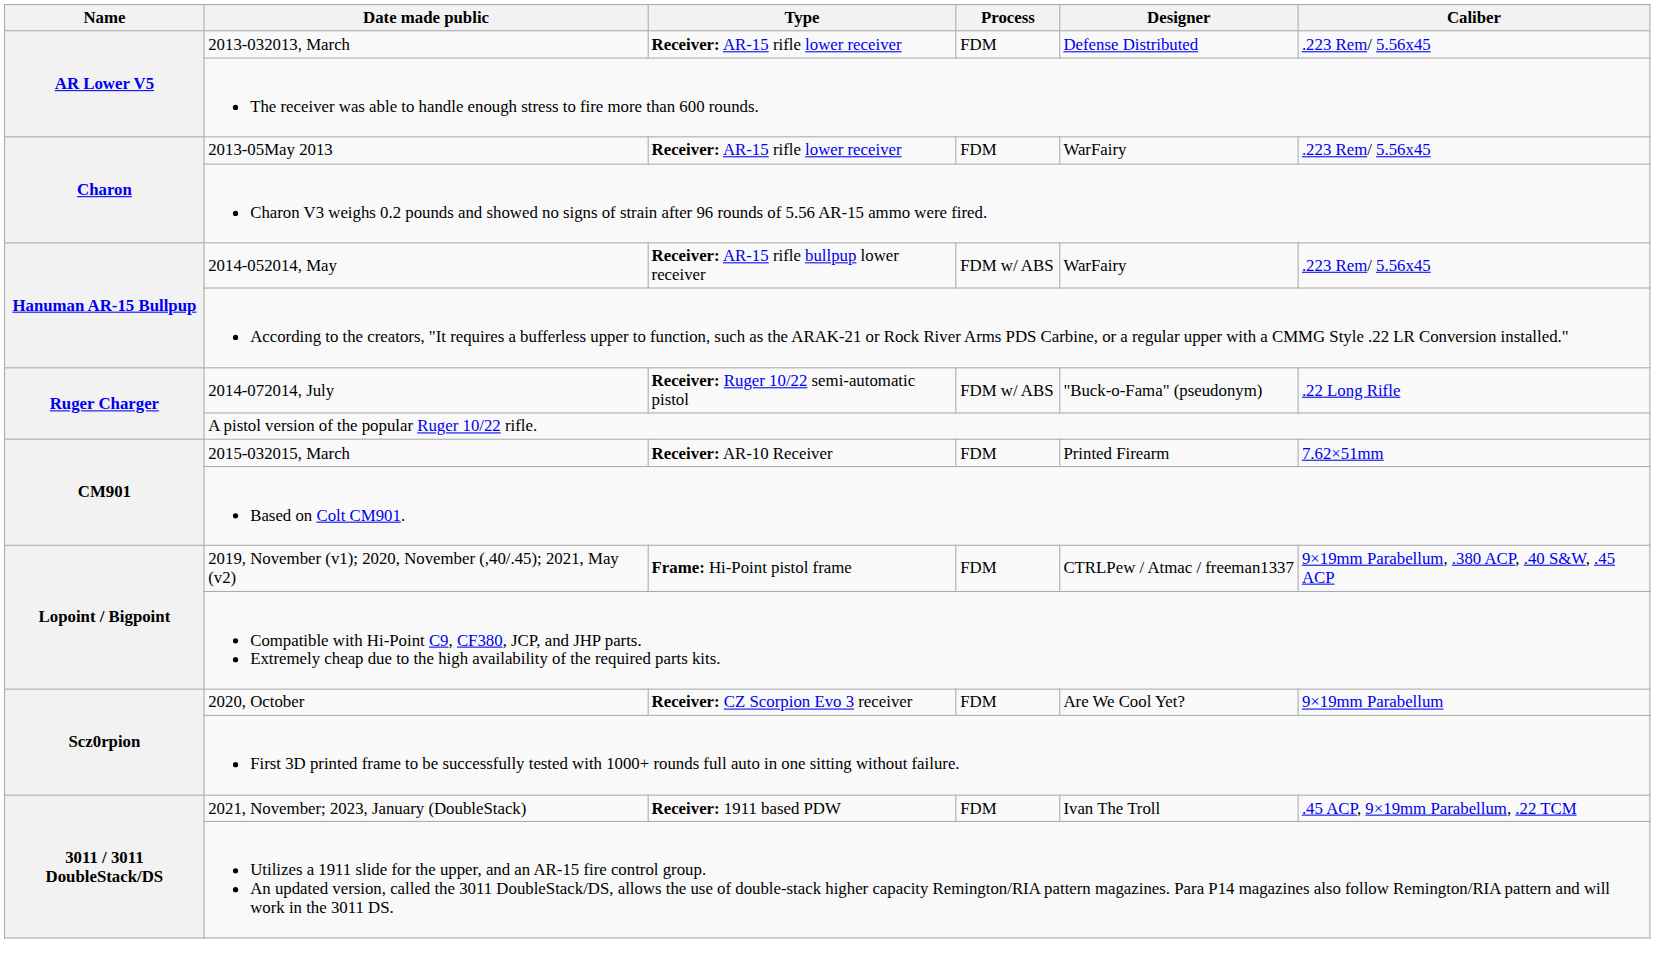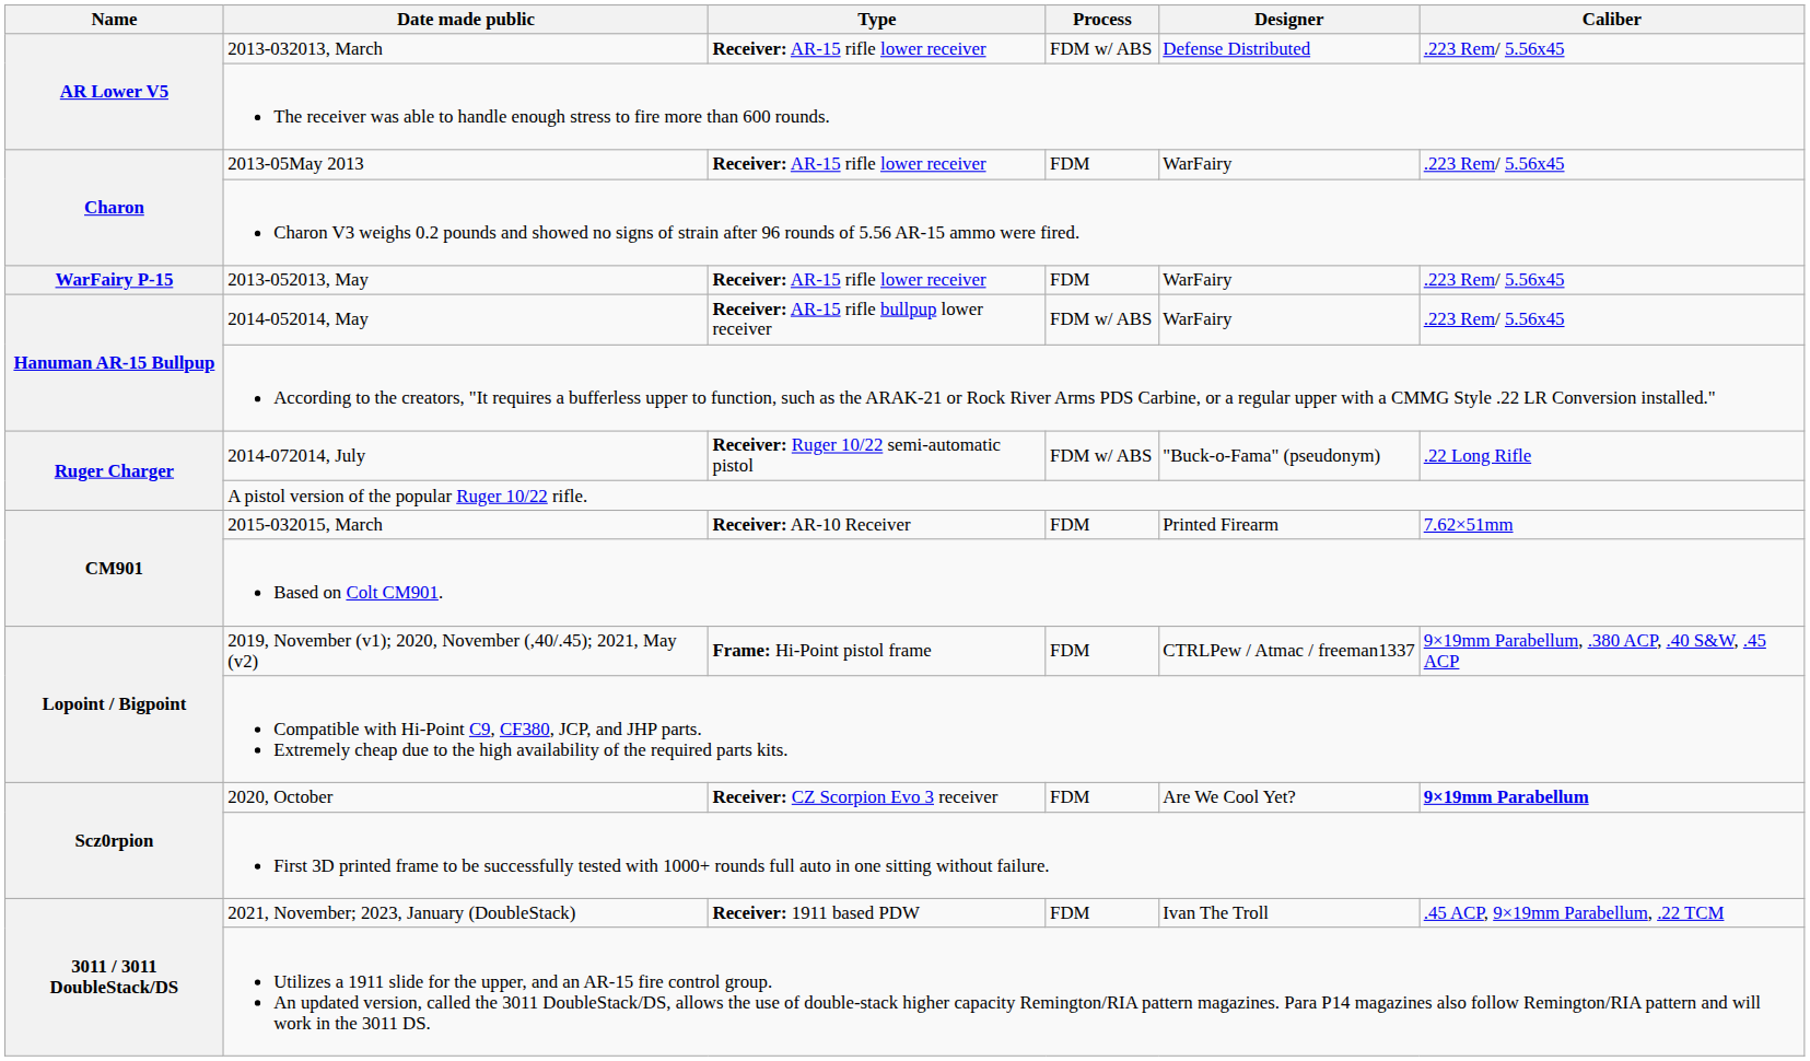2013-032013, March | Process: FDM -> FDM w/ ABS
+ row: WarFairy P-15 | 2013-052013, May | Receiver: AR-15 rifle lower receiver | FDM | WarFairy | .223 Rem/ 5.56x45
2020, October | Caliber: normal -> bold
